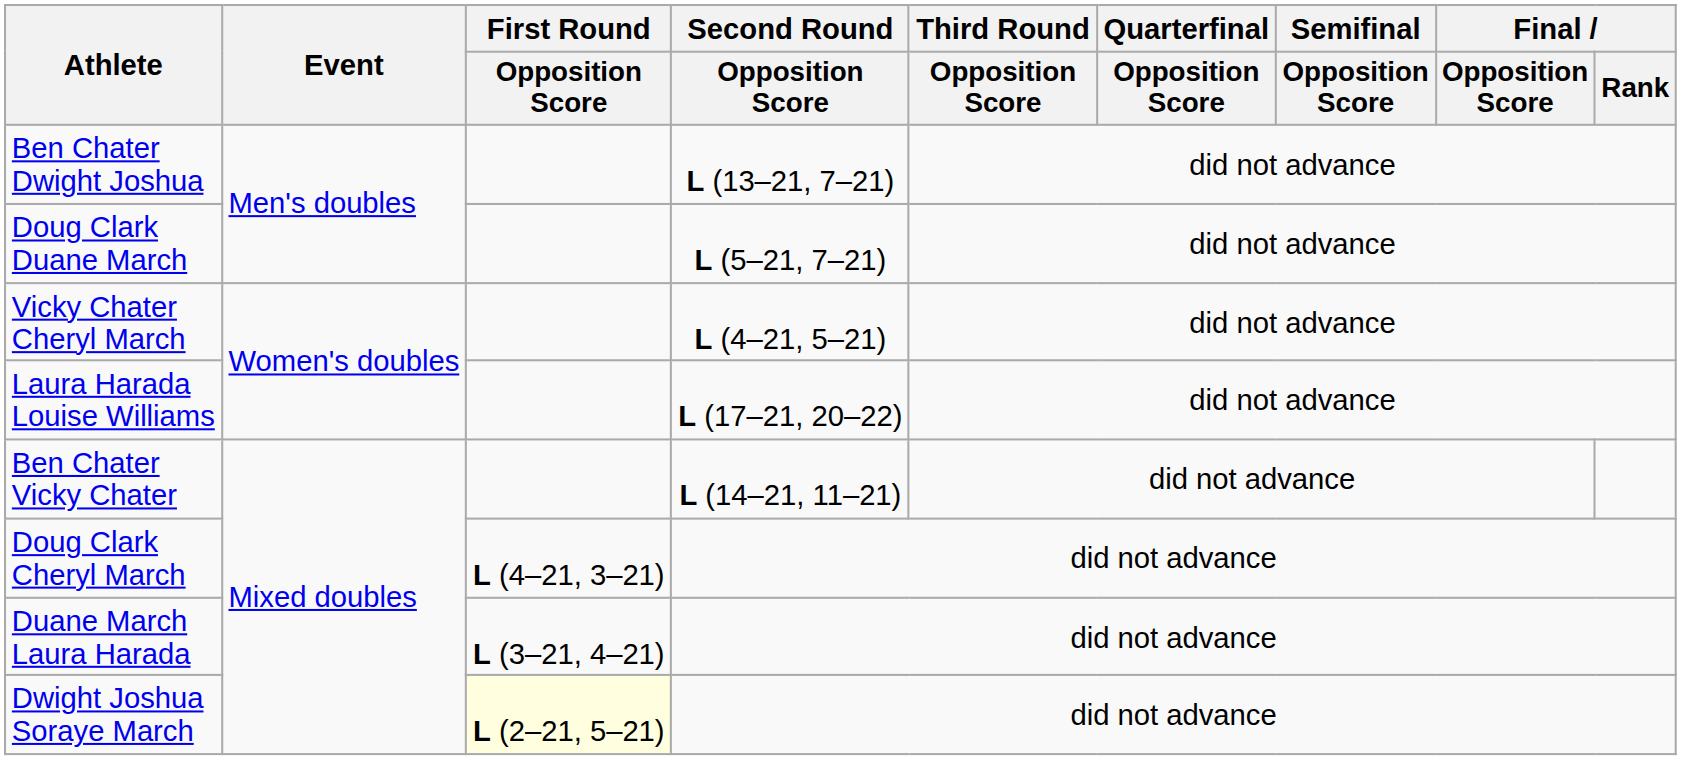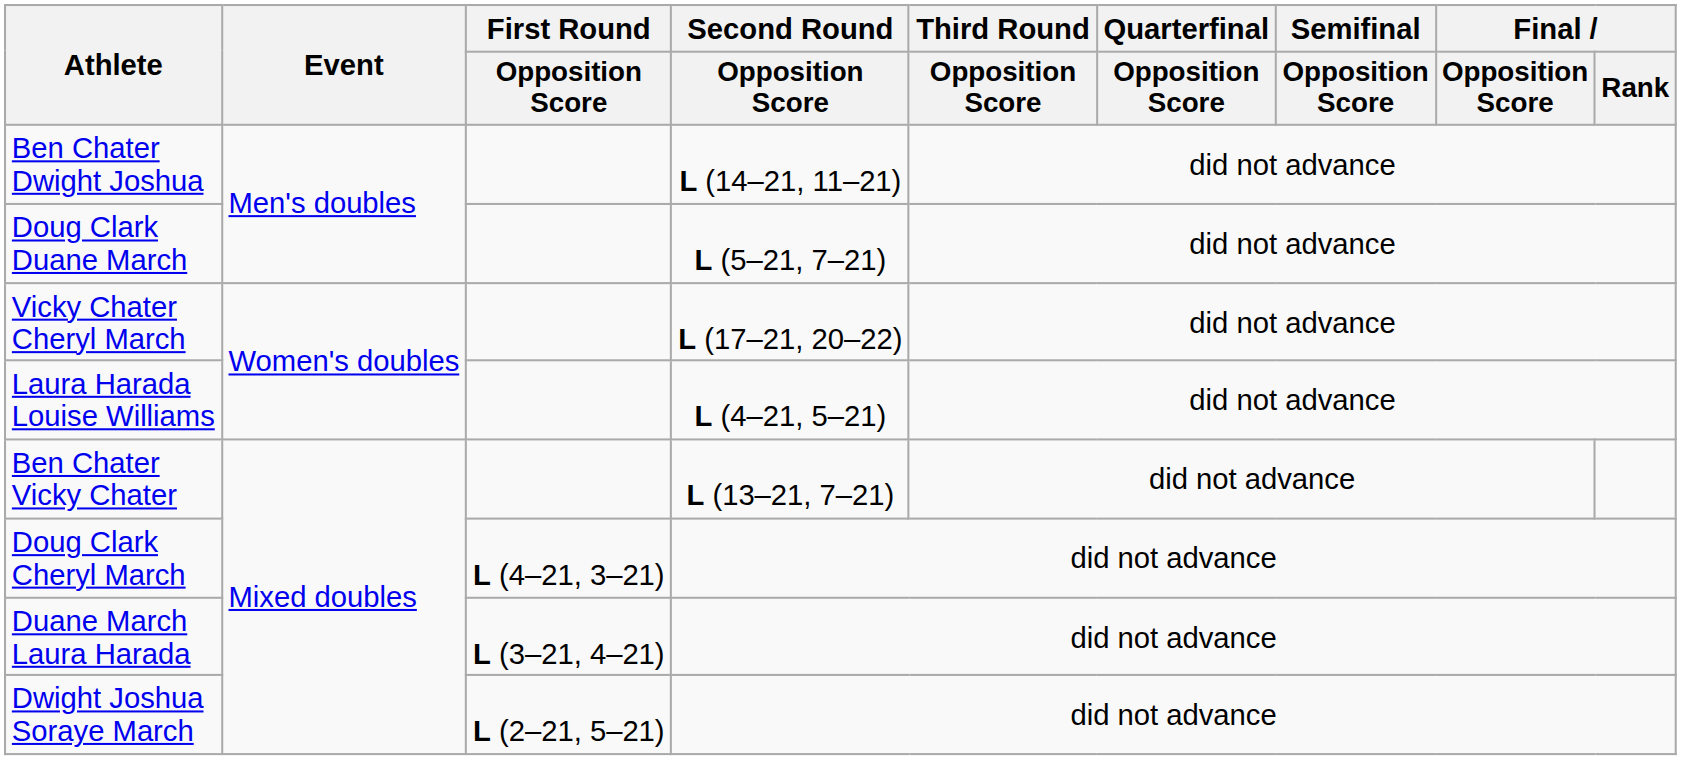Ben Chater Dwight Joshua | Second Round / Opposition Score: L (13–21, 7–21) -> L (14–21, 11–21)
Vicky Chater Cheryl March | Second Round / Opposition Score: L (4–21, 5–21) -> L (17–21, 20–22)
Laura Harada Louise Williams | Second Round / Opposition Score: L (17–21, 20–22) -> L (4–21, 5–21)
Ben Chater Vicky Chater | Second Round / Opposition Score: L (14–21, 11–21) -> L (13–21, 7–21)
Dwight Joshua Soraye March | First Round / Opposition Score: lightyellow background -> no background
